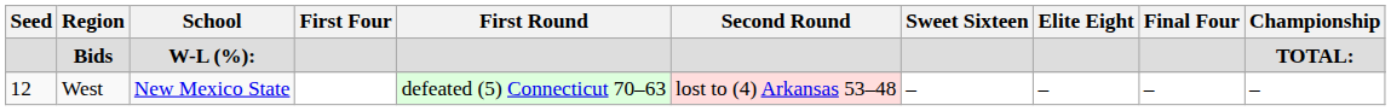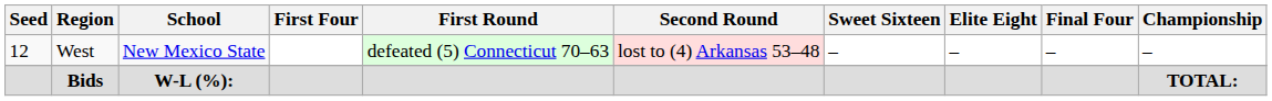rows swapped: West <-> Bids
